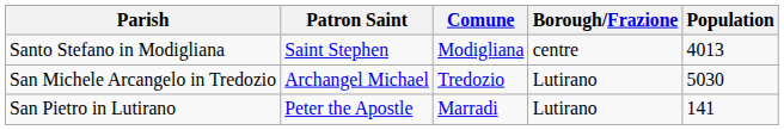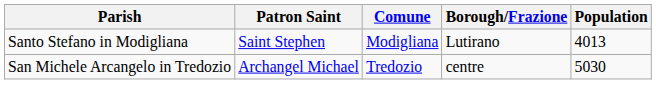Santo Stefano in Modigliana | Borough/Frazione: centre -> Lutirano
San Michele Arcangelo in Tredozio | Borough/Frazione: Lutirano -> centre
- row: San Pietro in Lutirano | Peter the Apostle | Marradi | Lutirano | 141
